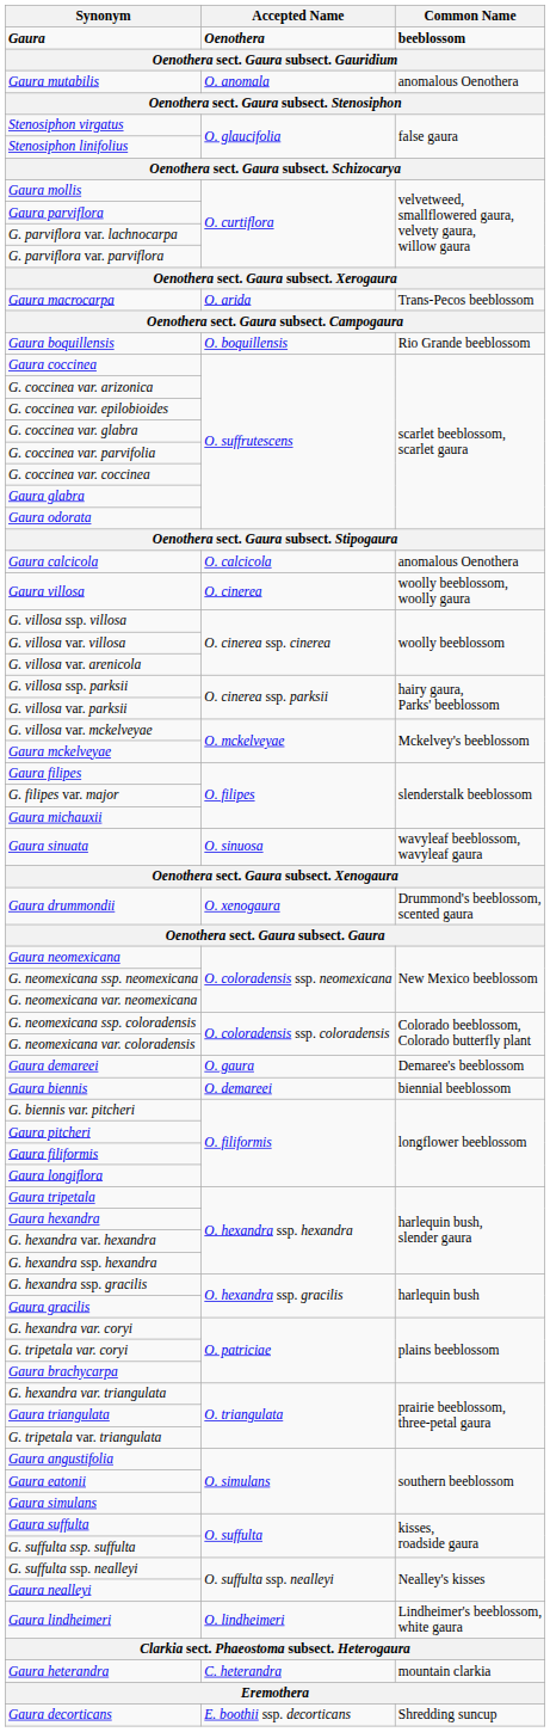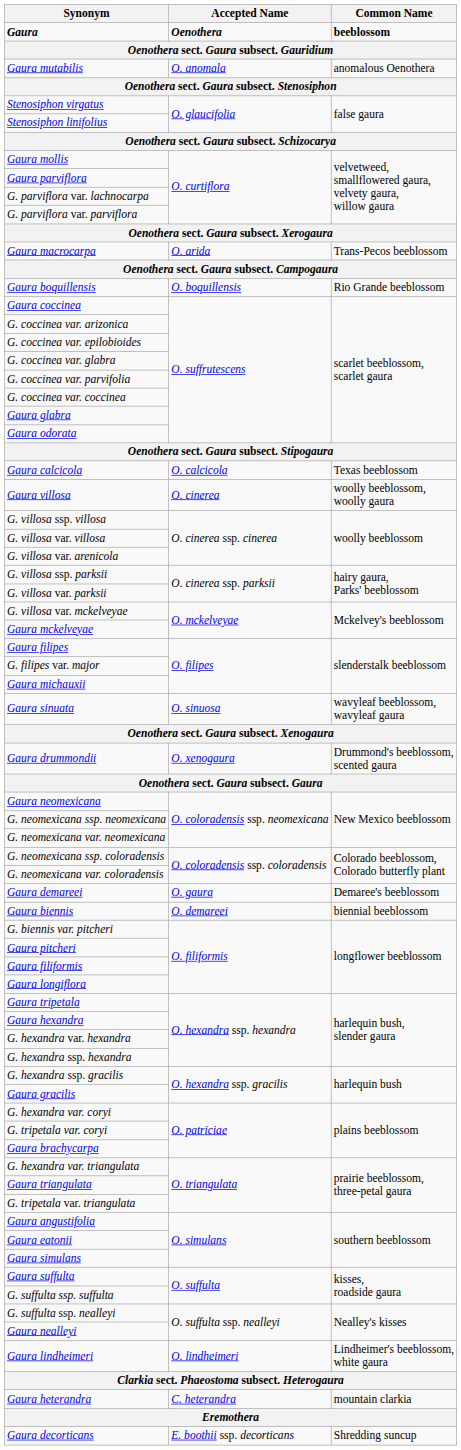Gaura calcicola | Common Name: anomalous Oenothera -> Texas beeblossom
